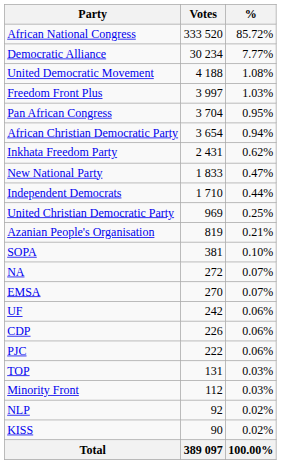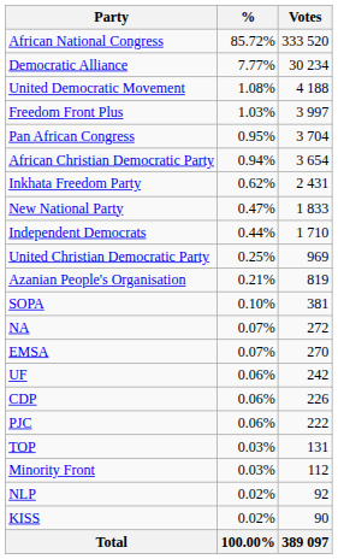columns swapped: Votes <-> %
